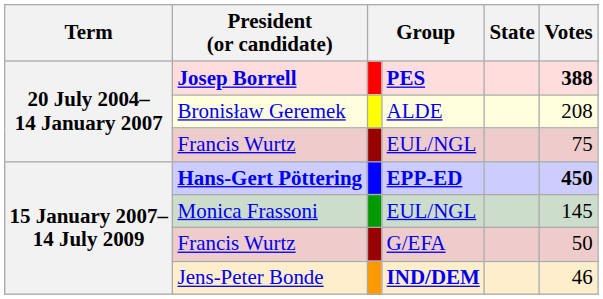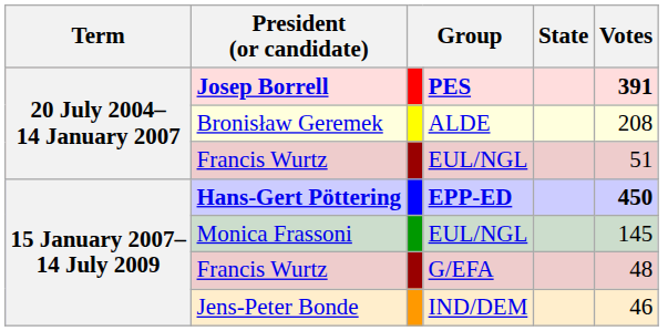Josep Borrell | Votes: 388 -> 391
20 July 2004– 14 January 2007 / Francis Wurtz | Votes: 75 -> 51
15 January 2007– 14 July 2009 / Francis Wurtz | Votes: 50 -> 48
Jens-Peter Bonde | column 4: bold -> normal
